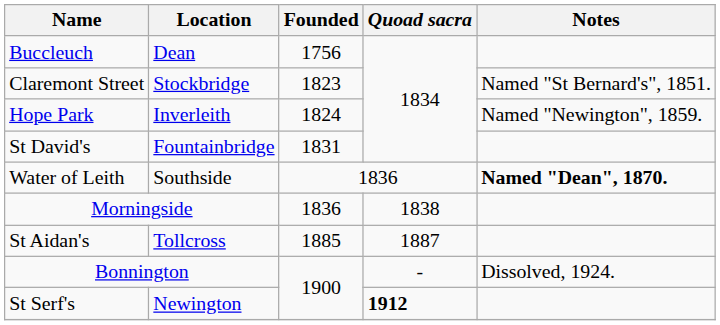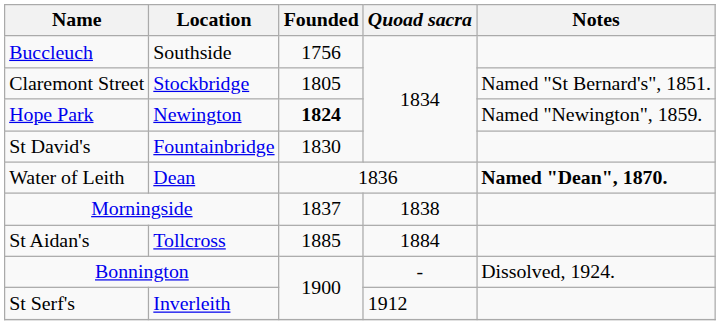Buccleuch | Location: Dean -> Southside
Claremont Street | Founded: 1823 -> 1805
Hope Park | Location: Inverleith -> Newington
Hope Park | Founded: normal -> bold
St David's | Founded: 1831 -> 1830
Water of Leith | Location: Southside -> Dean
Morningside | Founded: 1836 -> 1837
St Aidan's | Quoad sacra: 1887 -> 1884
St Serf's | Location: Newington -> Inverleith
St Serf's | Quoad sacra: bold -> normal
